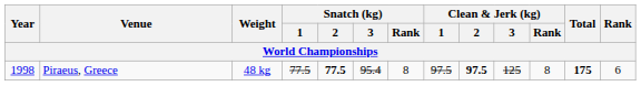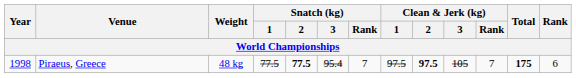Piraeus, Greece | Snatch (kg) / Rank: 8 -> 7
Piraeus, Greece | Clean & Jerk (kg) / 3: 125 -> 105
Piraeus, Greece | Clean & Jerk (kg) / Rank: 8 -> 7
